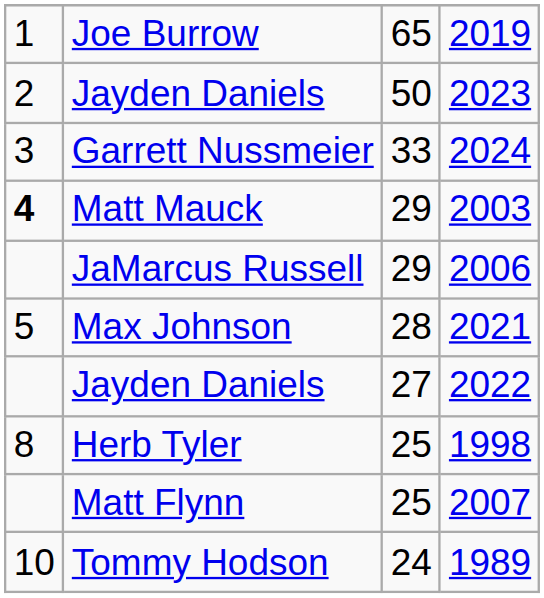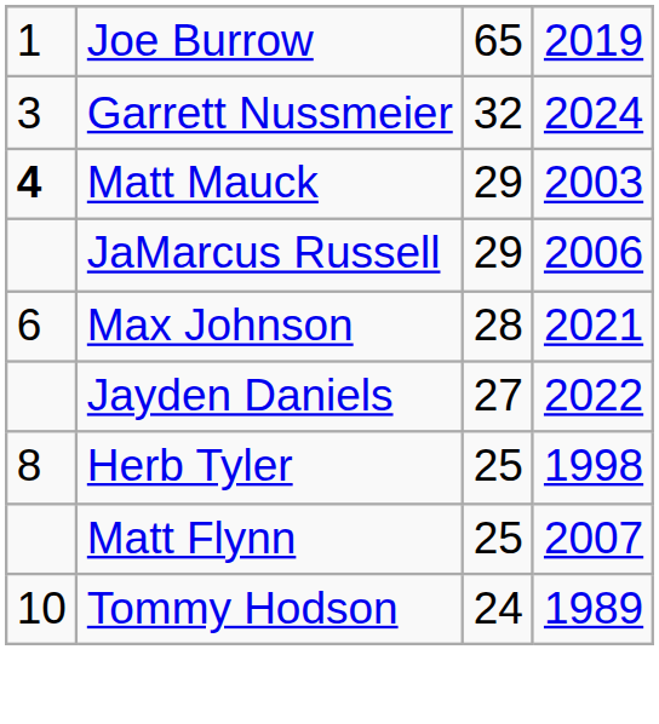- row: 2 | Jayden Daniels | 50 | 2023
Garrett Nussmeier | column 3: 33 -> 32
Max Johnson | column 1: 5 -> 6
